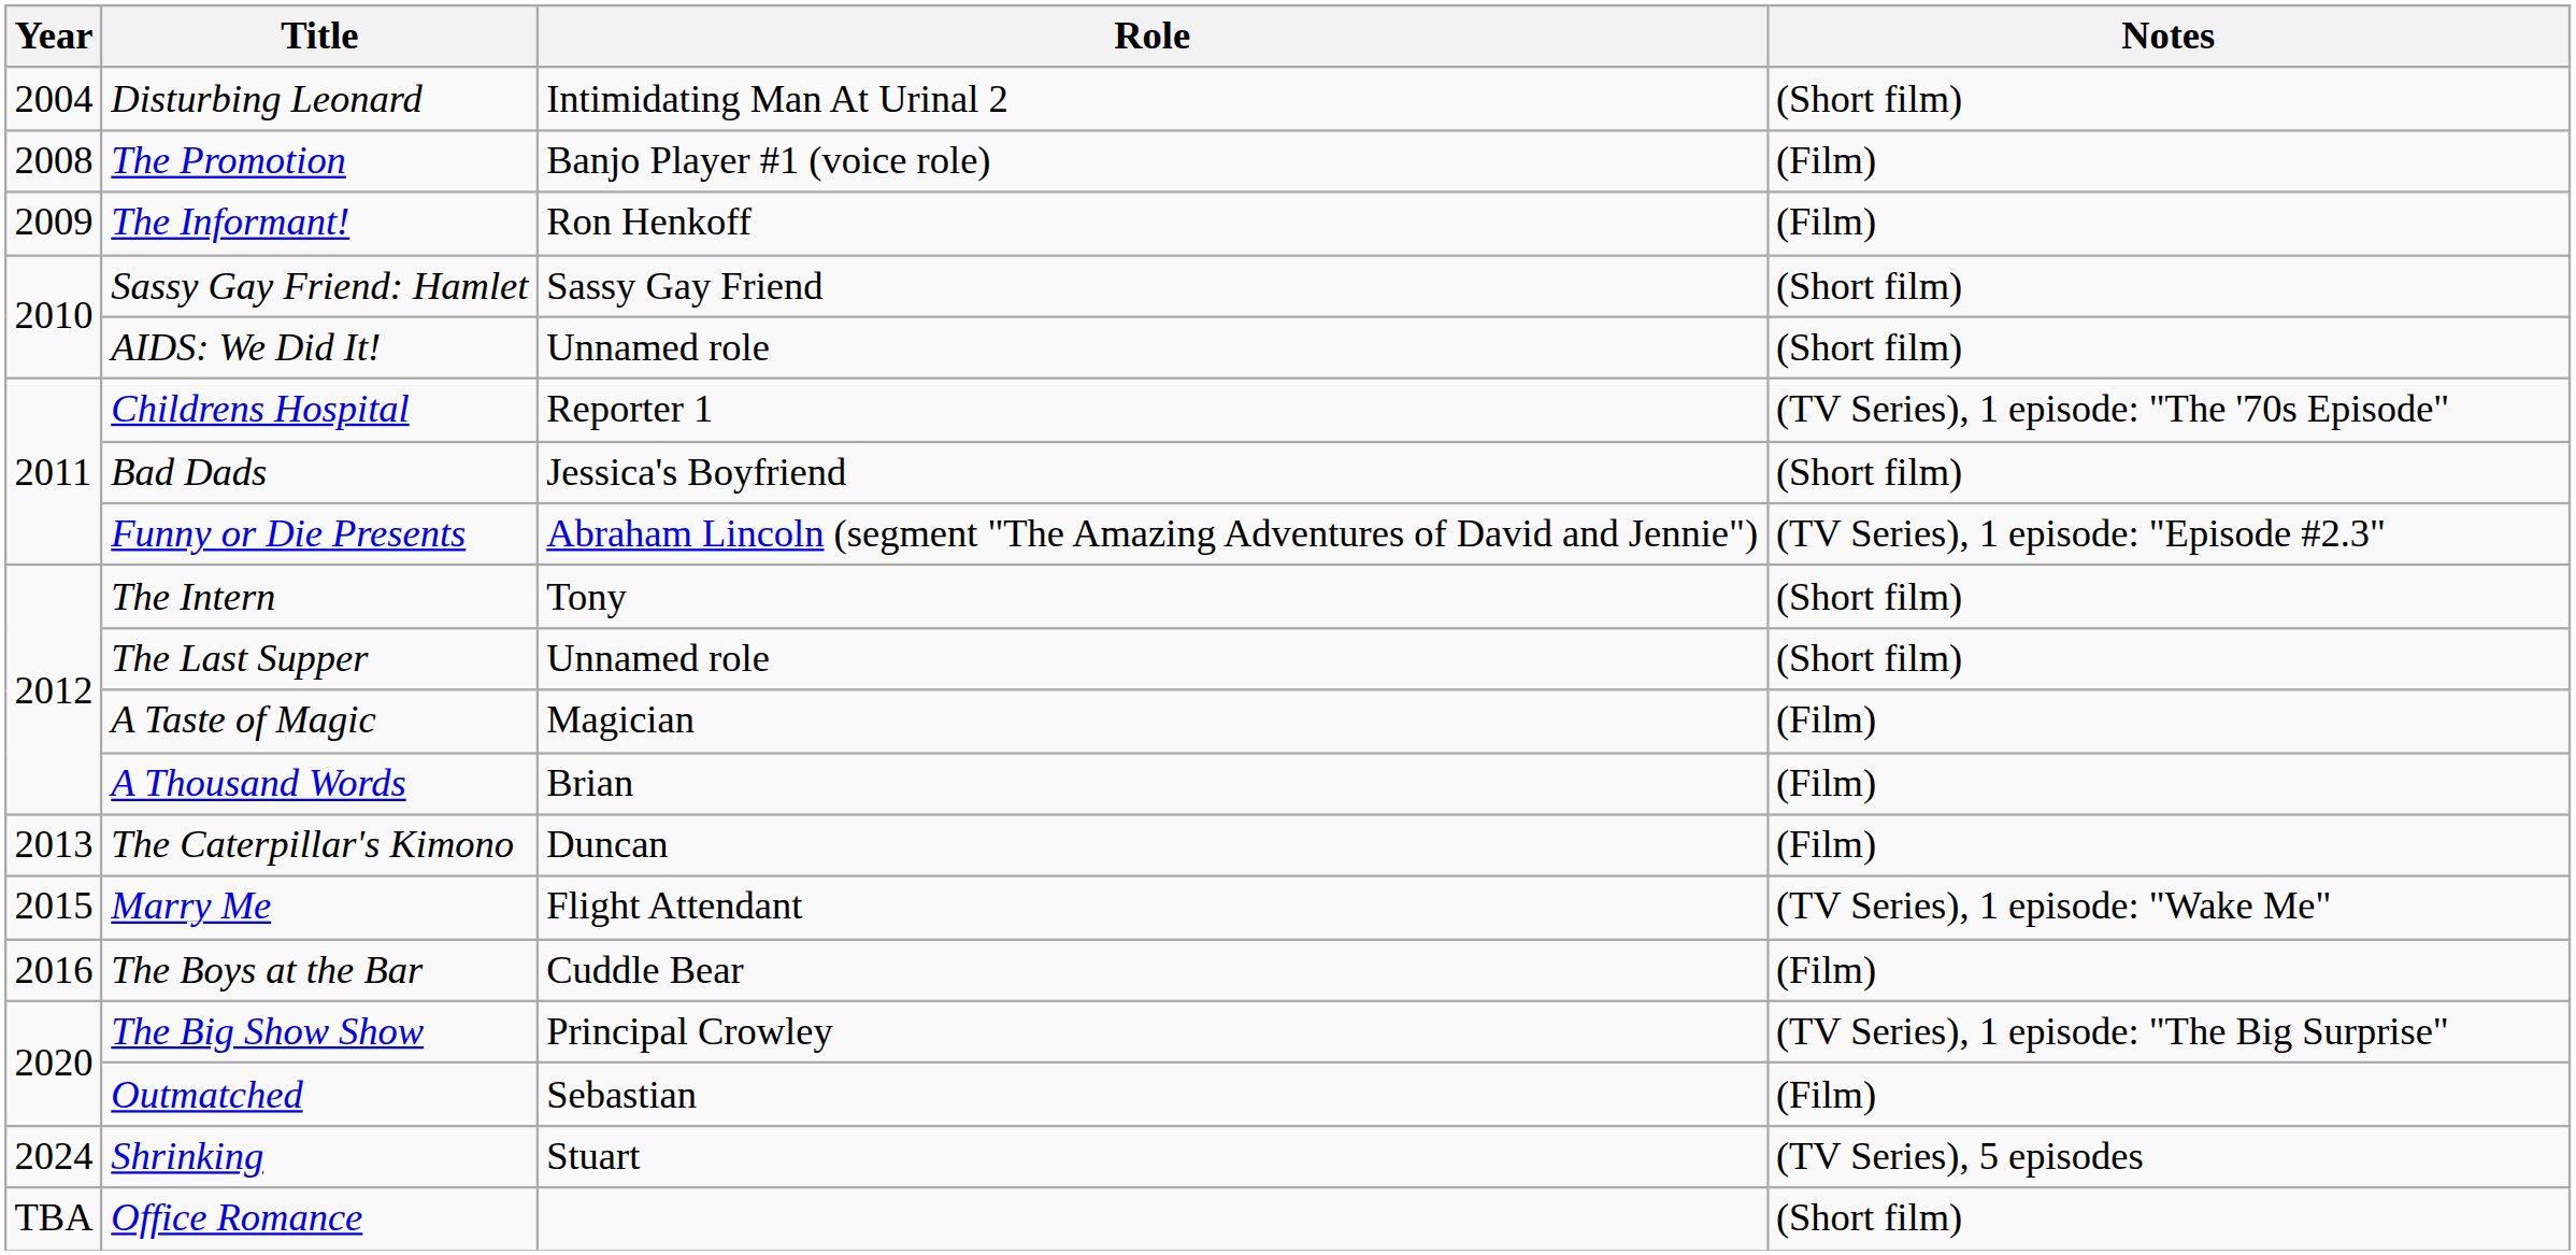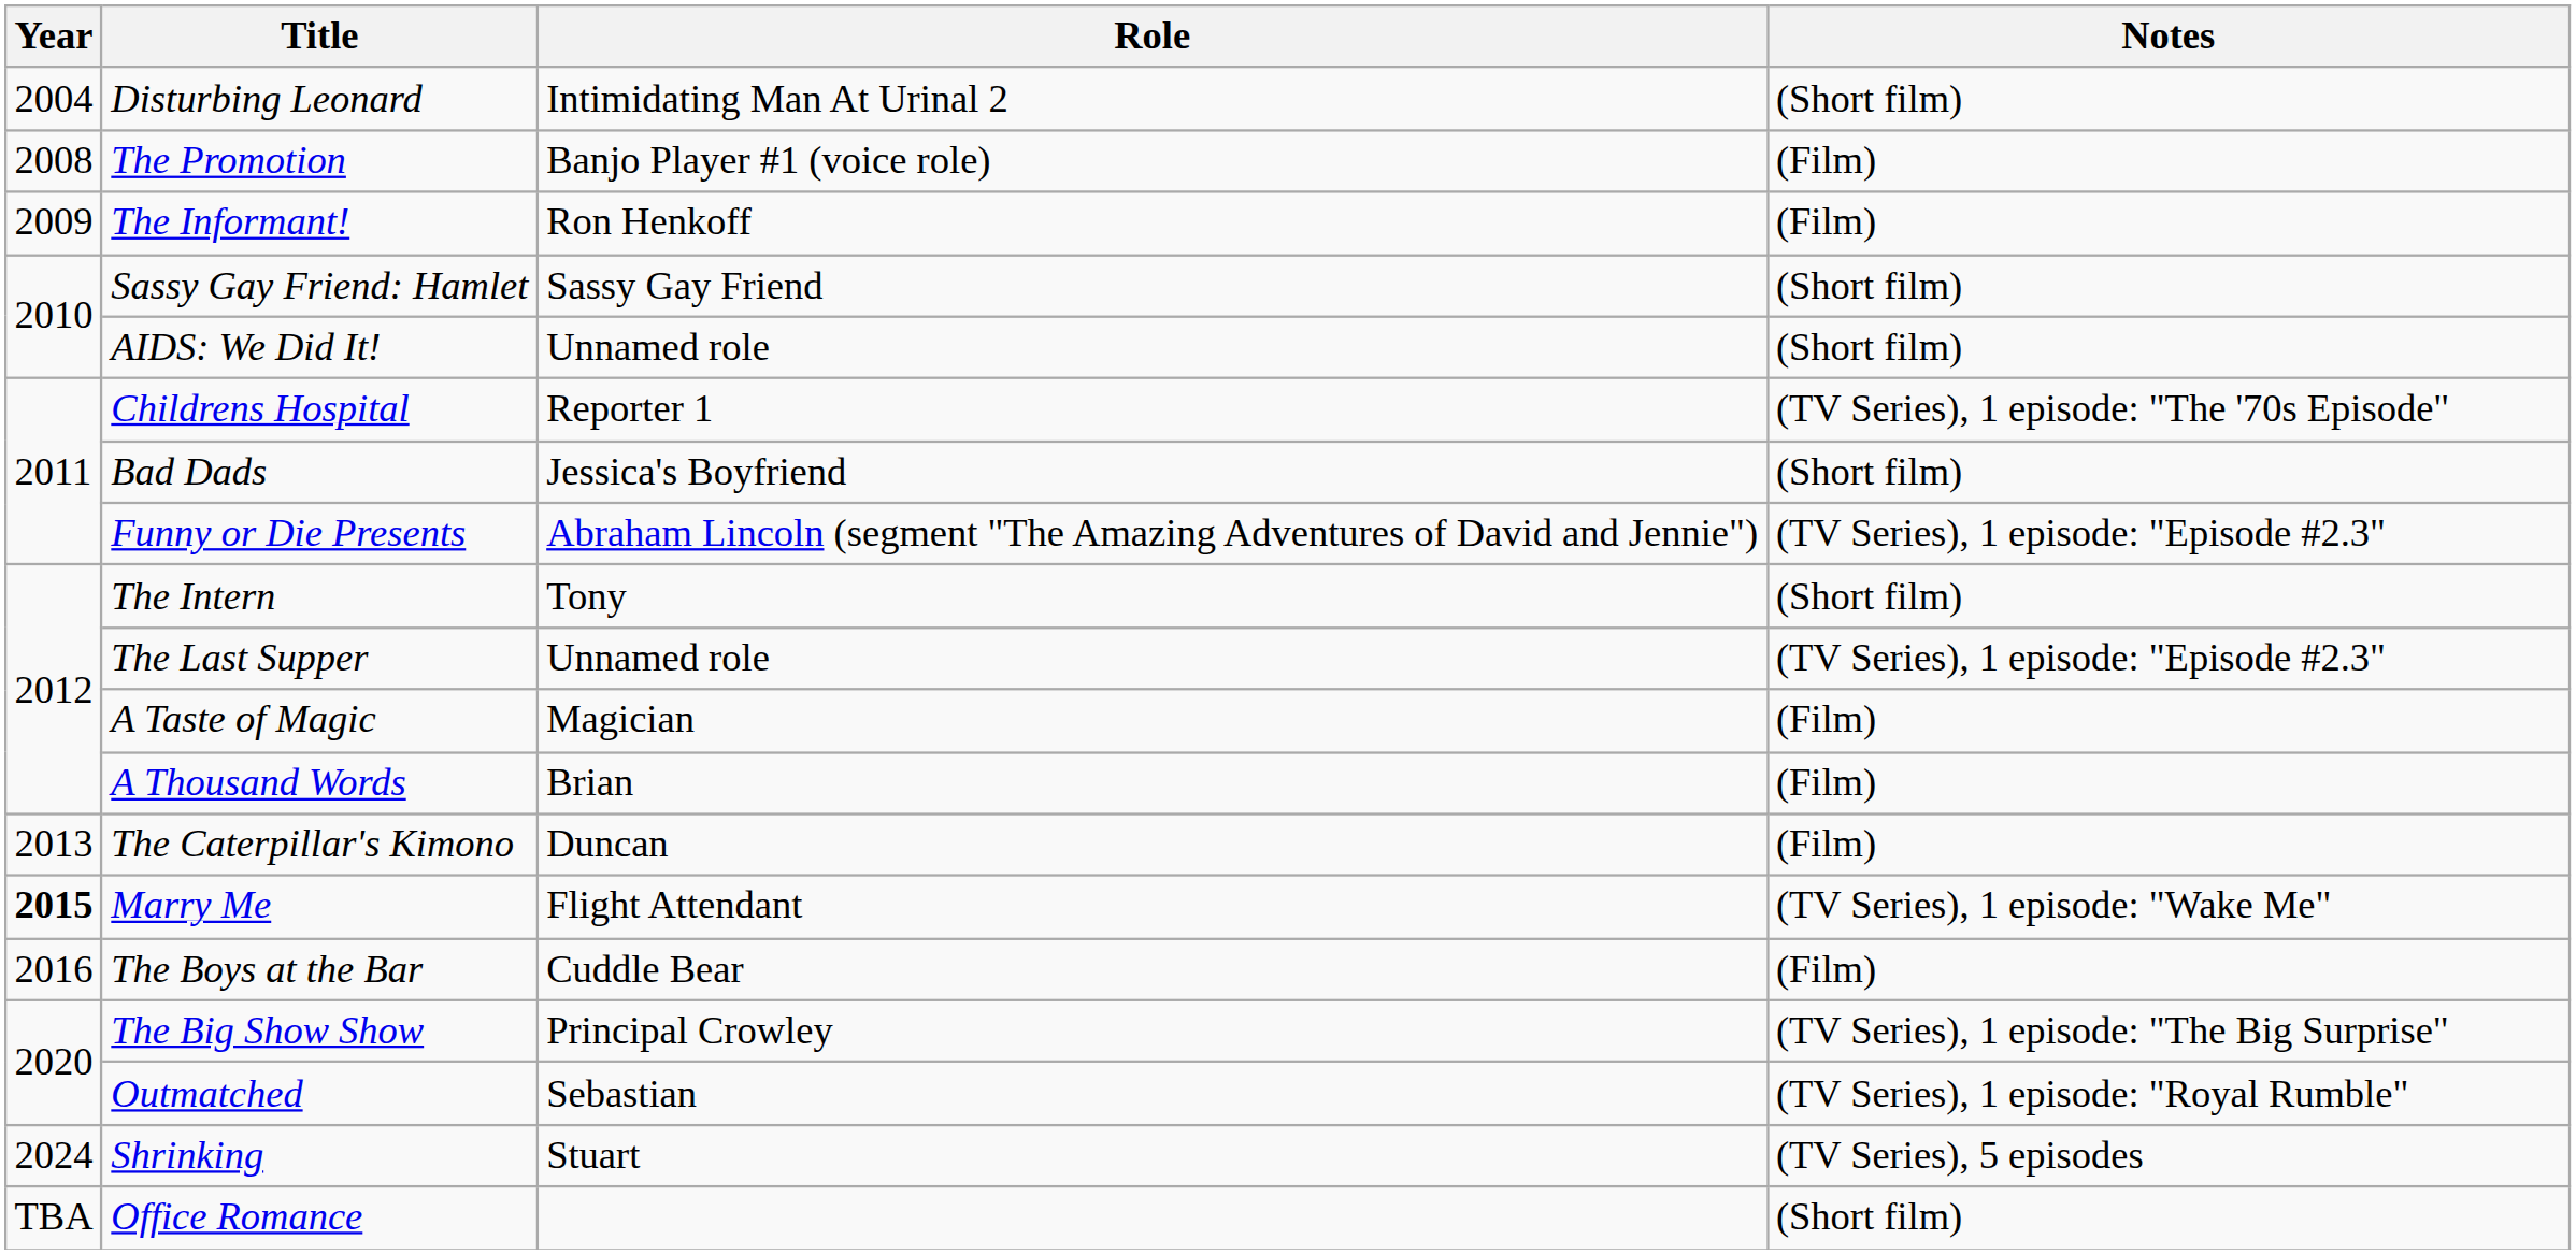The Last Supper | Notes: (Short film) -> (TV Series), 1 episode: "Episode #2.3"
Marry Me | Year: normal -> bold
Outmatched | Notes: (Film) -> (TV Series), 1 episode: "Royal Rumble"
